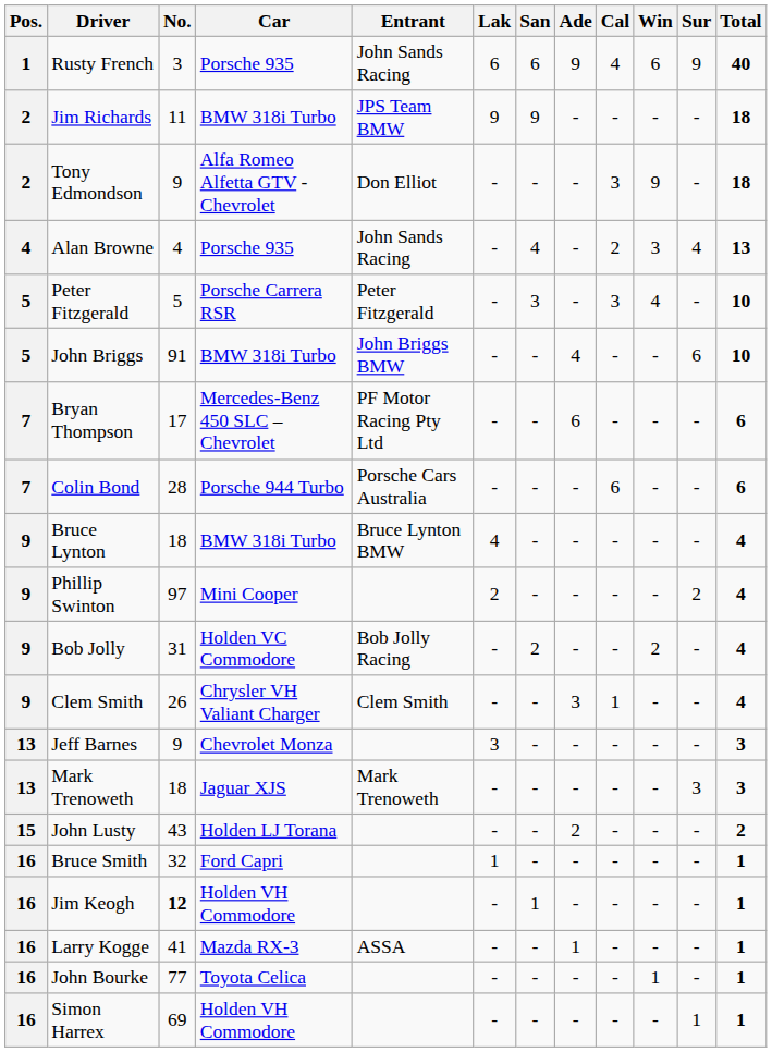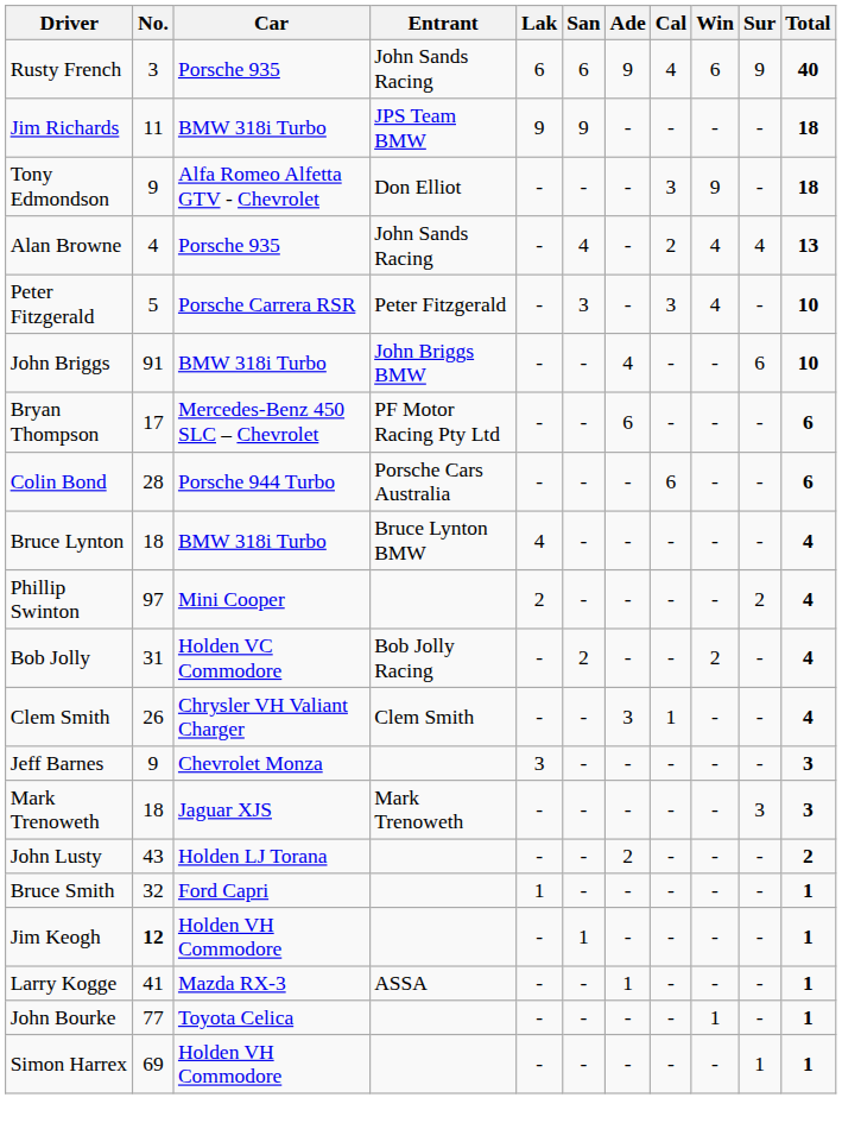- column: Pos. | 1 | 2 | 2 | 4 | 5 | 5 | 7 | 7 | 9 | 9 | 9 | 9 | 13 | 13 | 15 | 16 | 16 | 16 | 16 | 16
Alan Browne | Win: 3 -> 4
